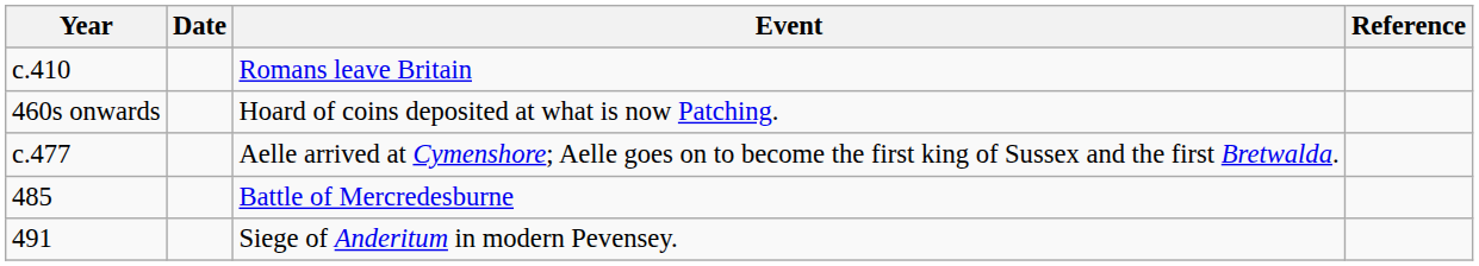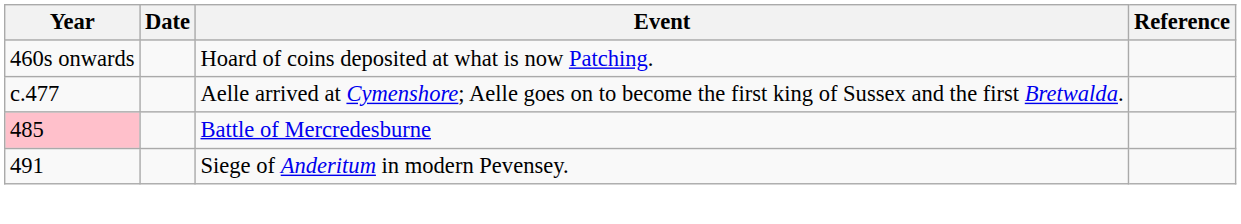- row: c.410 | Romans leave Britain
Battle of Mercredesburne | Year: no background -> pink background
